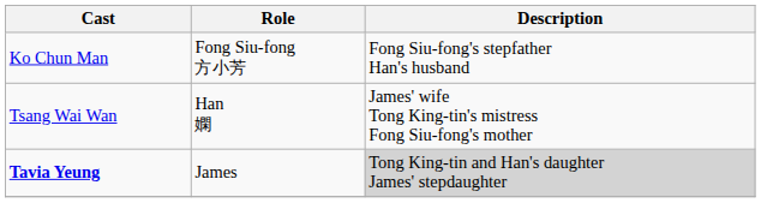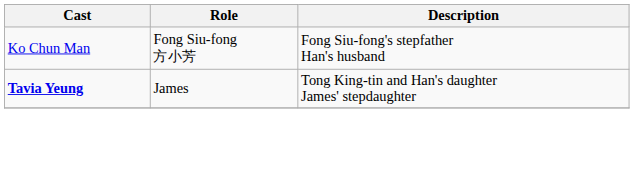- row: Tsang Wai Wan | Han 嫻 | James' wife Tong King-tin's mistress Fong Siu-fong's mother
Tavia Yeung | Description: lightgrey background -> no background
